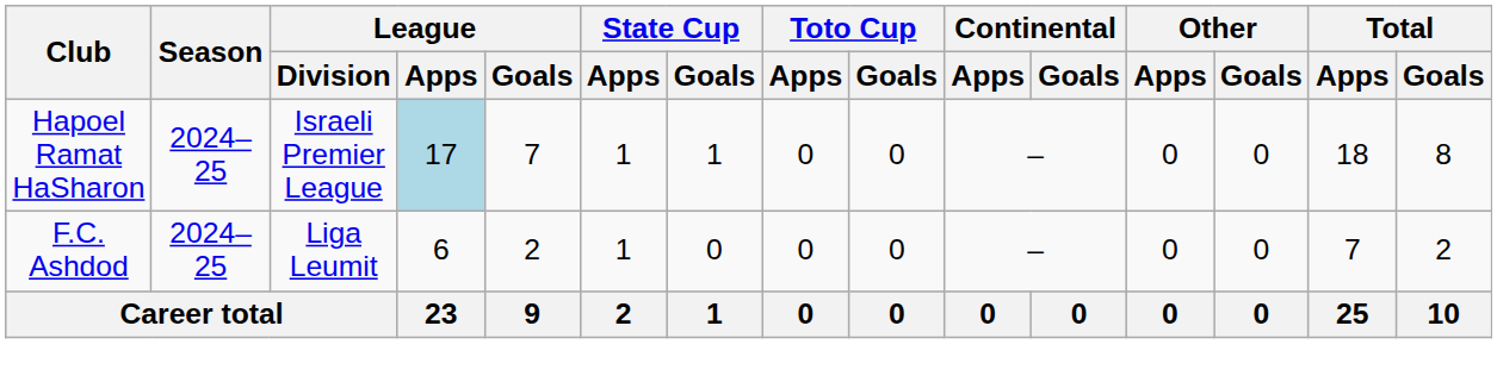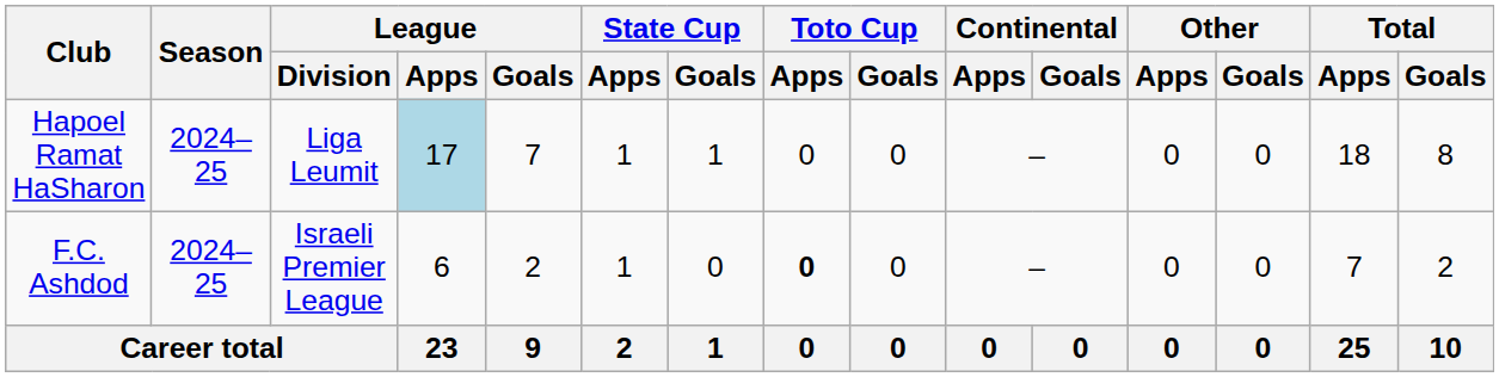Hapoel Ramat HaSharon | League / Division: Israeli Premier League -> Liga Leumit
F.C. Ashdod | League / Division: Liga Leumit -> Israeli Premier League
F.C. Ashdod | Toto Cup / Apps: normal -> bold
